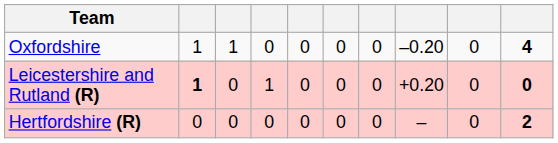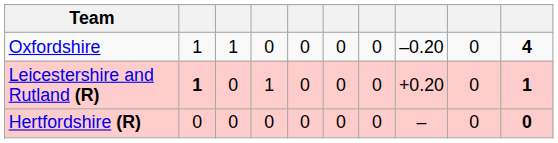Leicestershire and Rutland (R) | column 10: 0 -> 1
Hertfordshire (R) | column 10: 2 -> 0
